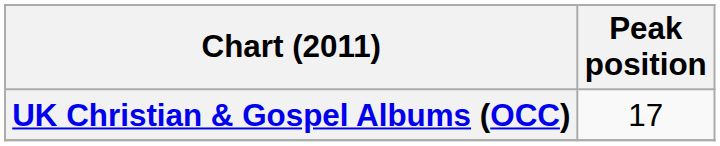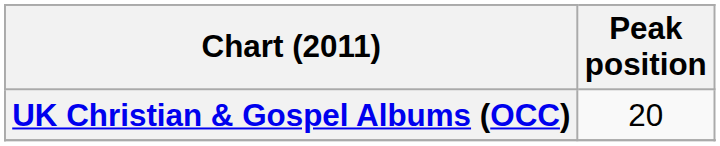UK Christian & Gospel Albums (OCC) | Peak position: 17 -> 20
